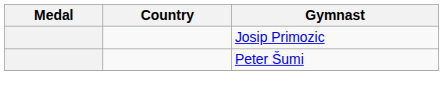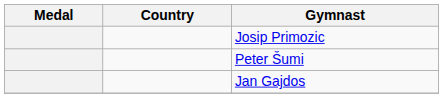+ row: Jan Gajdos
